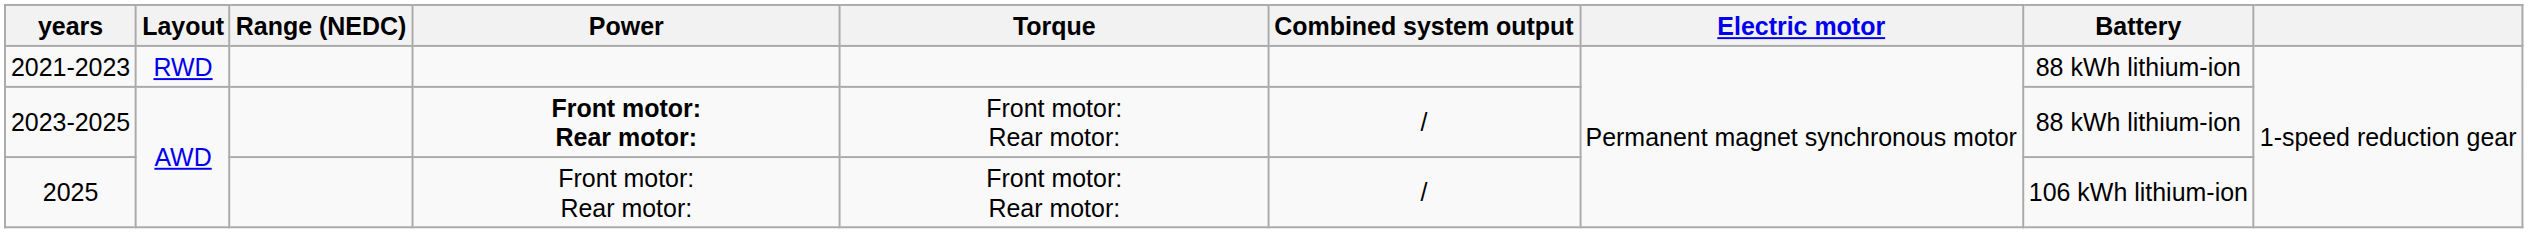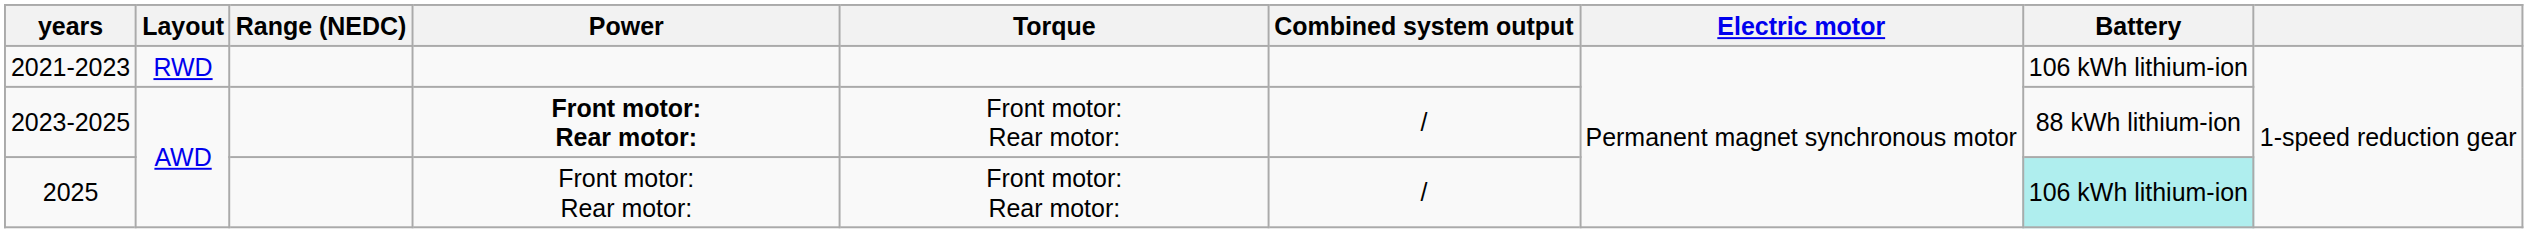2021-2023 | Battery: 88 kWh lithium-ion -> 106 kWh lithium-ion
2025 | Battery: no background -> paleturquoise background
